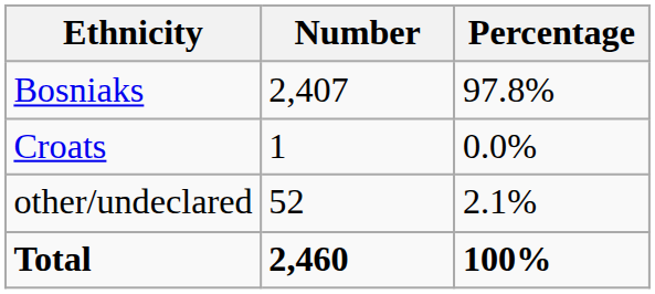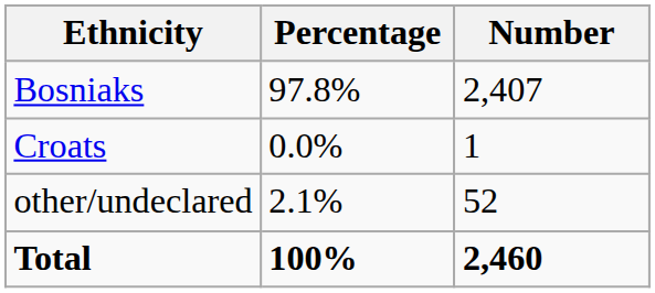columns swapped: Number <-> Percentage
